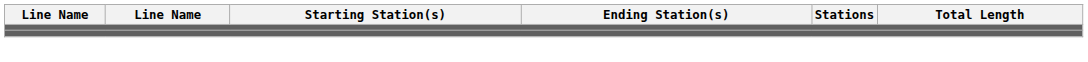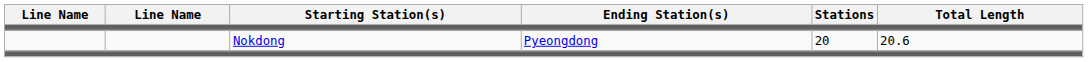+ row: Nokdong | Pyeongdong | 20 | 20.6
